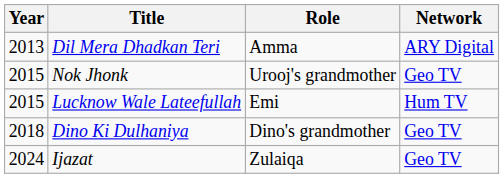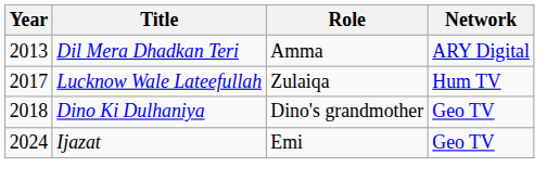- row: 2015 | Nok Jhonk | Urooj's grandmother | Geo TV
Lucknow Wale Lateefullah | Year: 2015 -> 2017
Lucknow Wale Lateefullah | Role: Emi -> Zulaiqa
Ijazat | Role: Zulaiqa -> Emi
